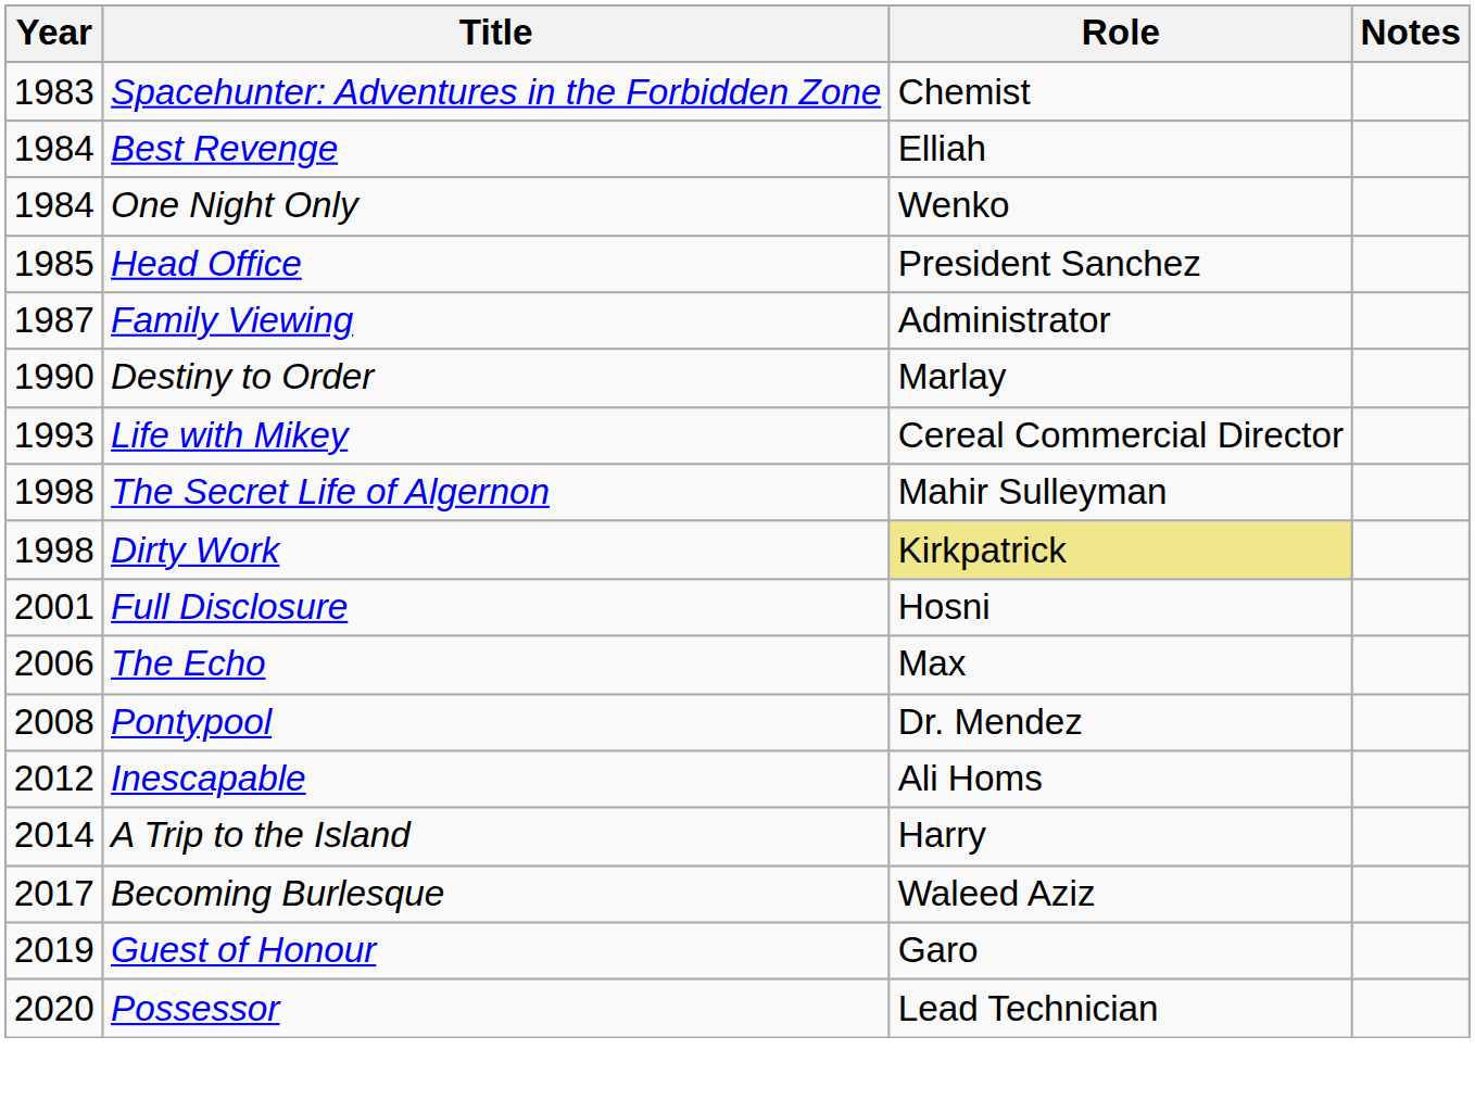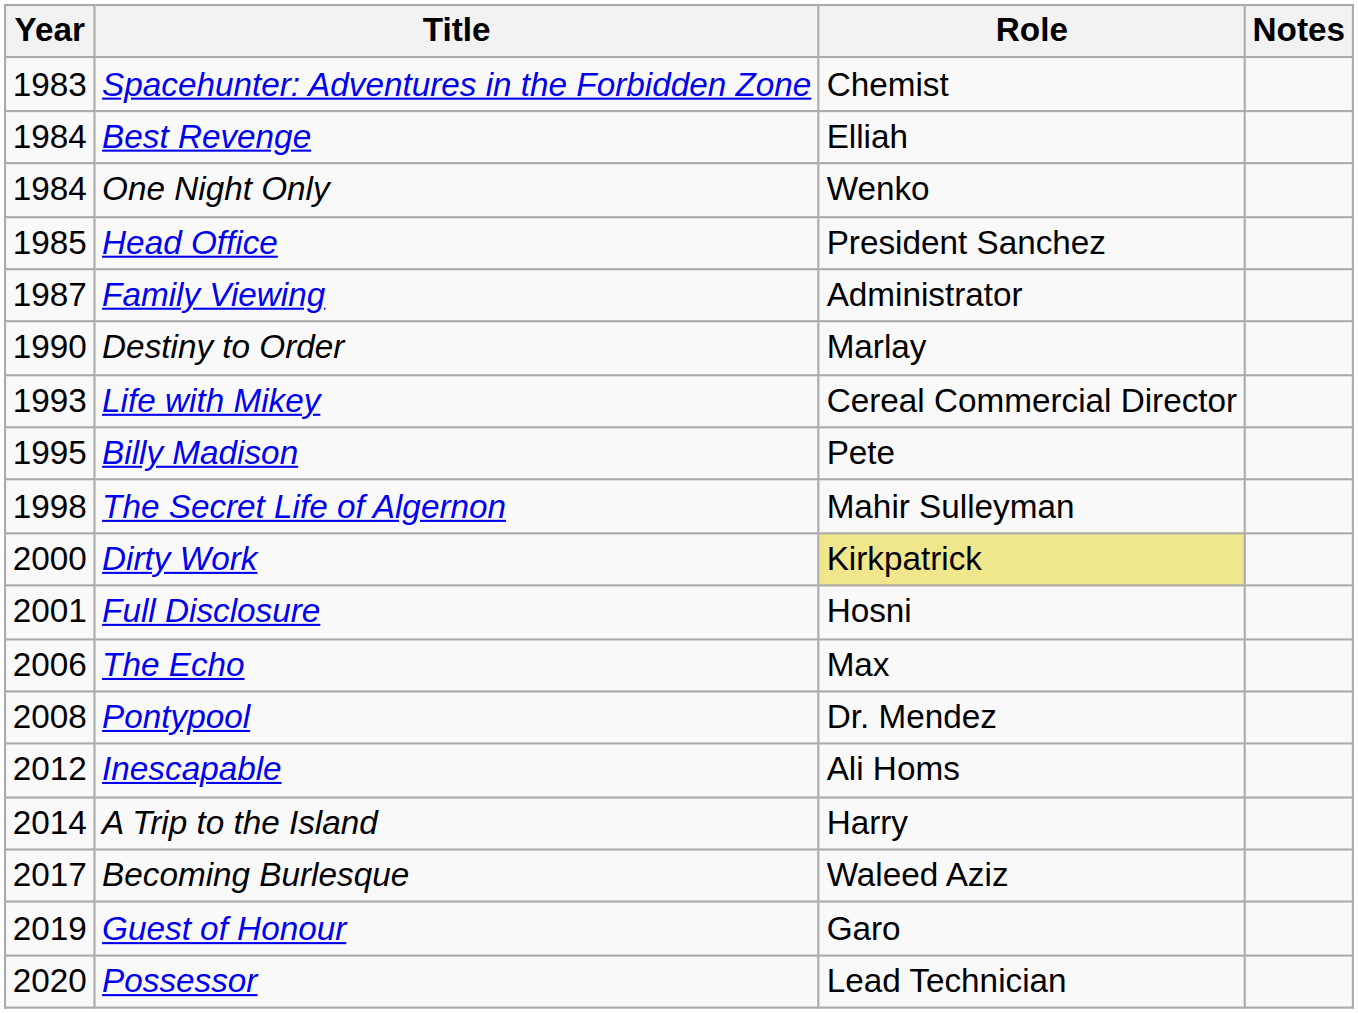+ row: 1995 | Billy Madison | Pete
Dirty Work | Year: 1998 -> 2000
